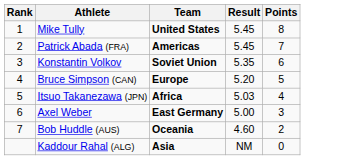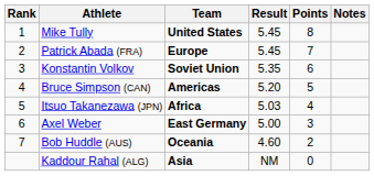+ column: Notes
Patrick Abada (FRA) | Team: Americas -> Europe
Bruce Simpson (CAN) | Team: Europe -> Americas
